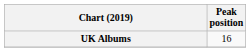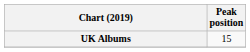UK Albums | Peak position: 16 -> 15
